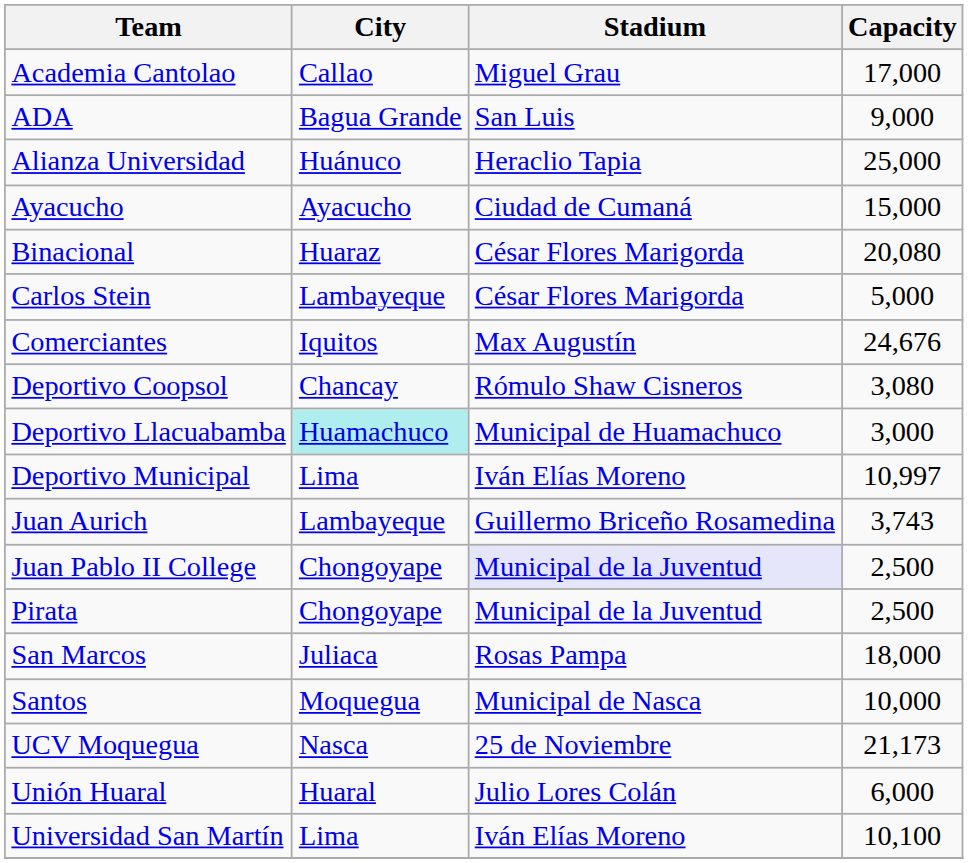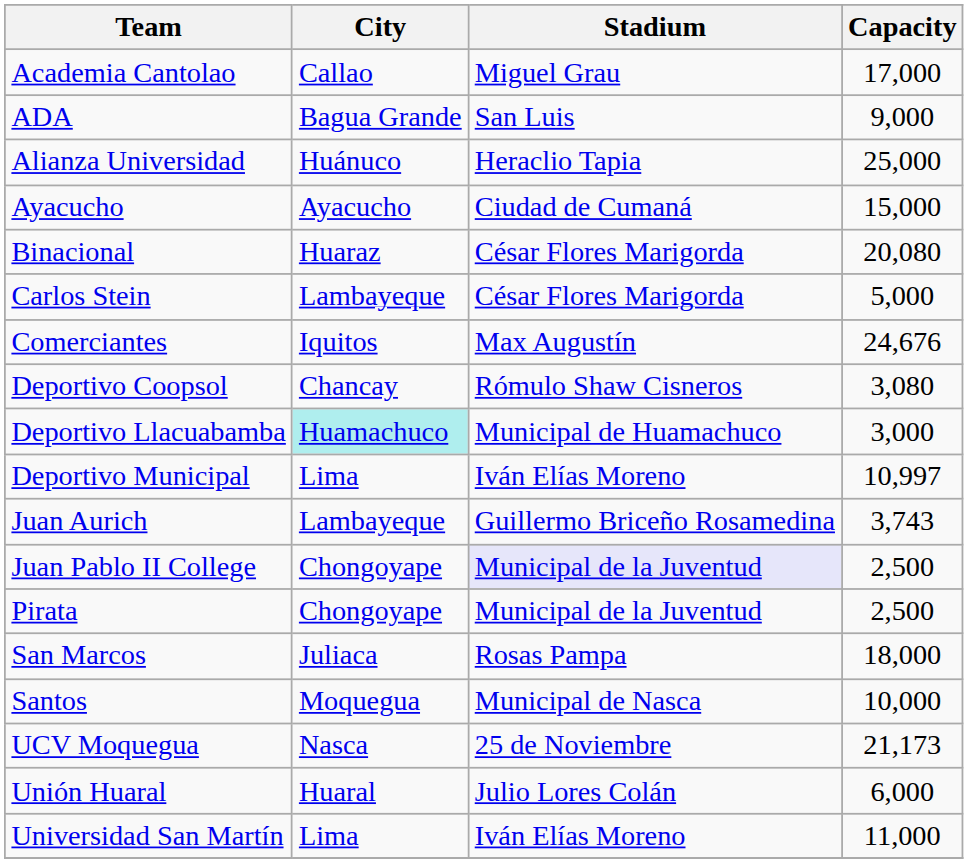Universidad San Martín | Capacity: 10,100 -> 11,000
